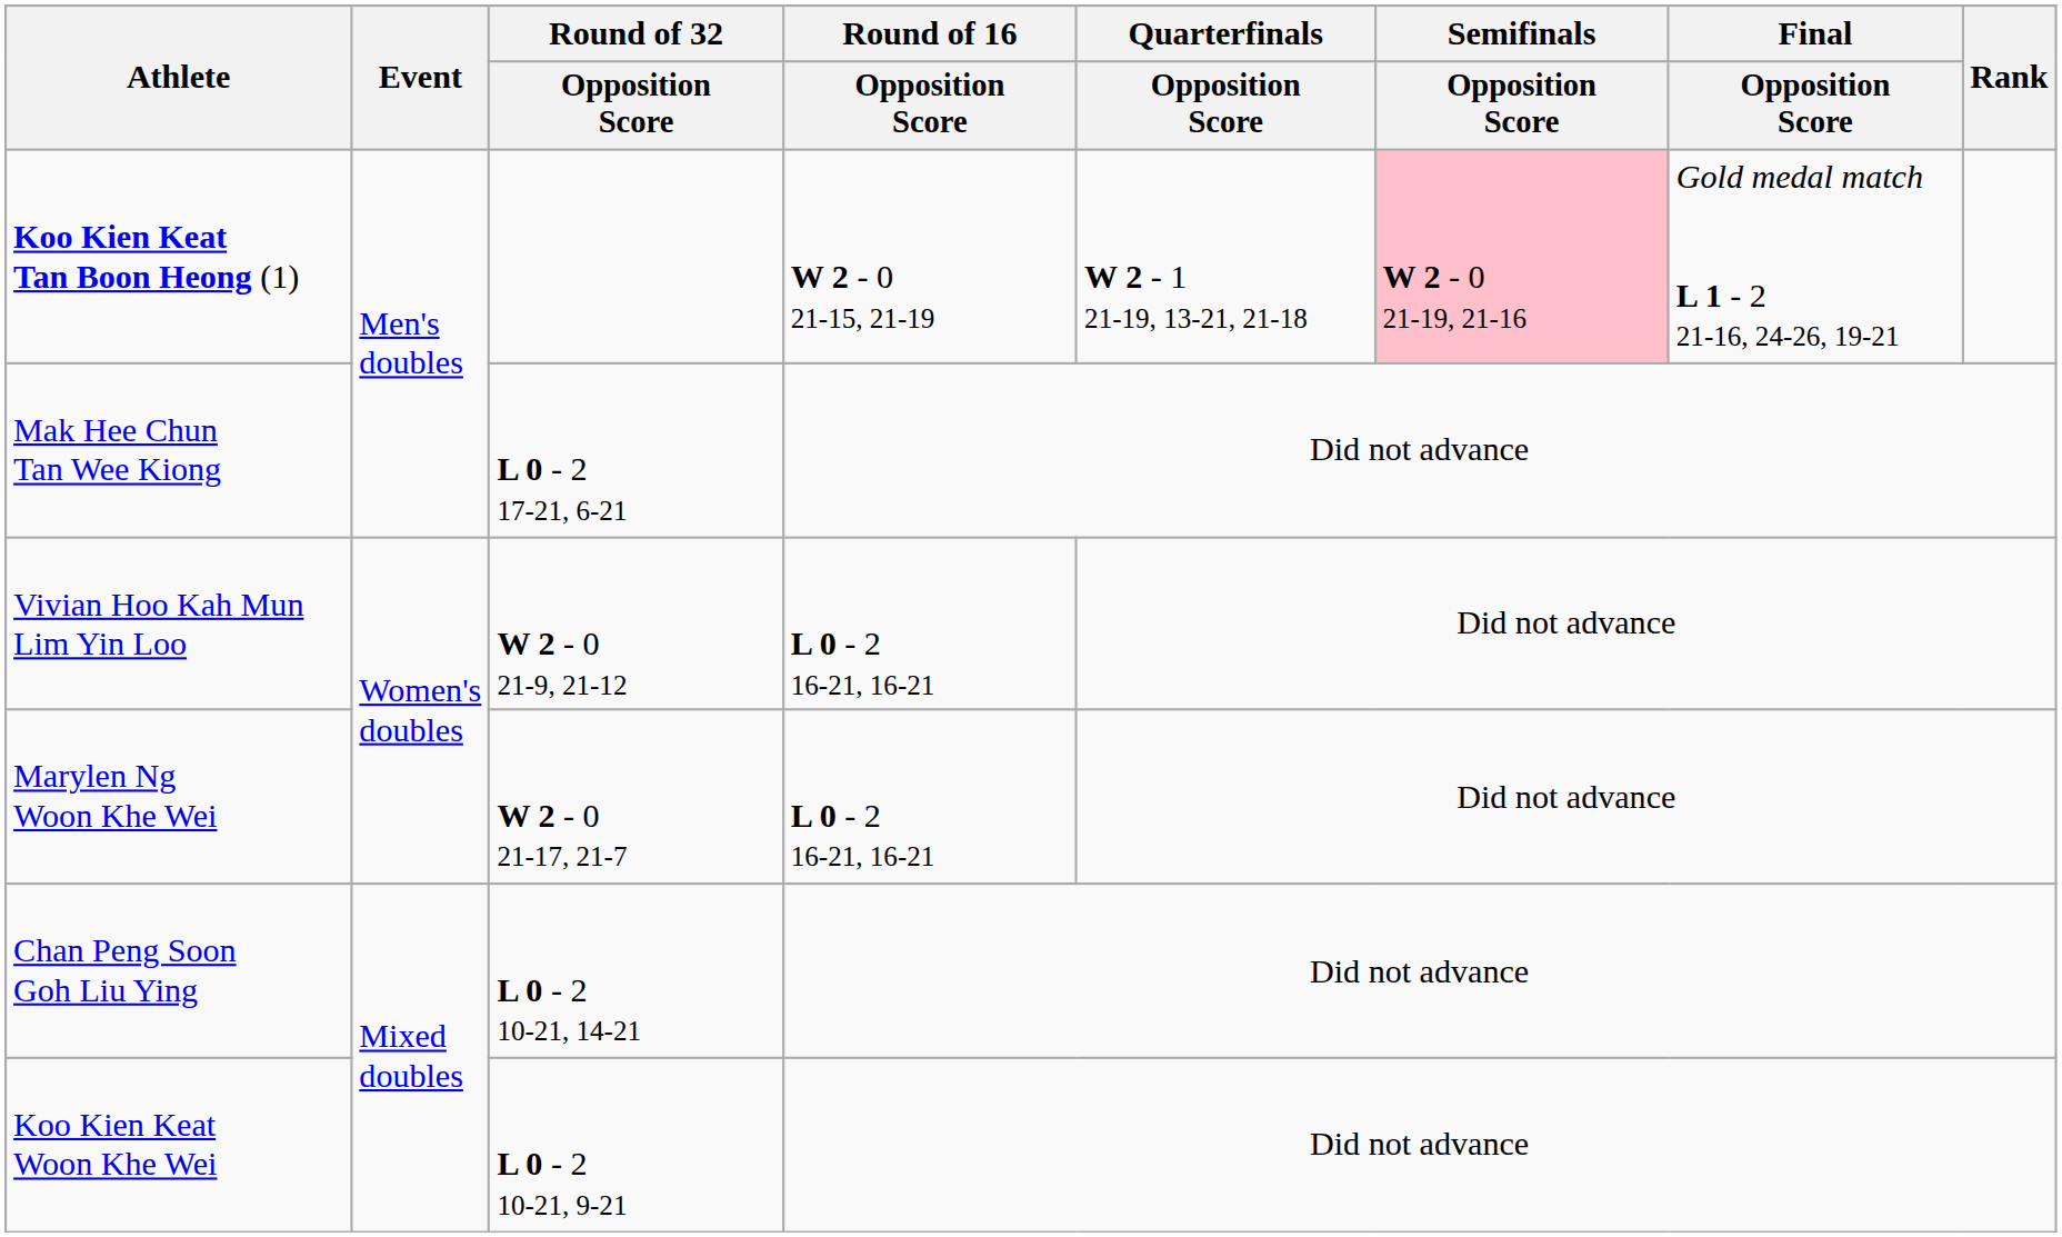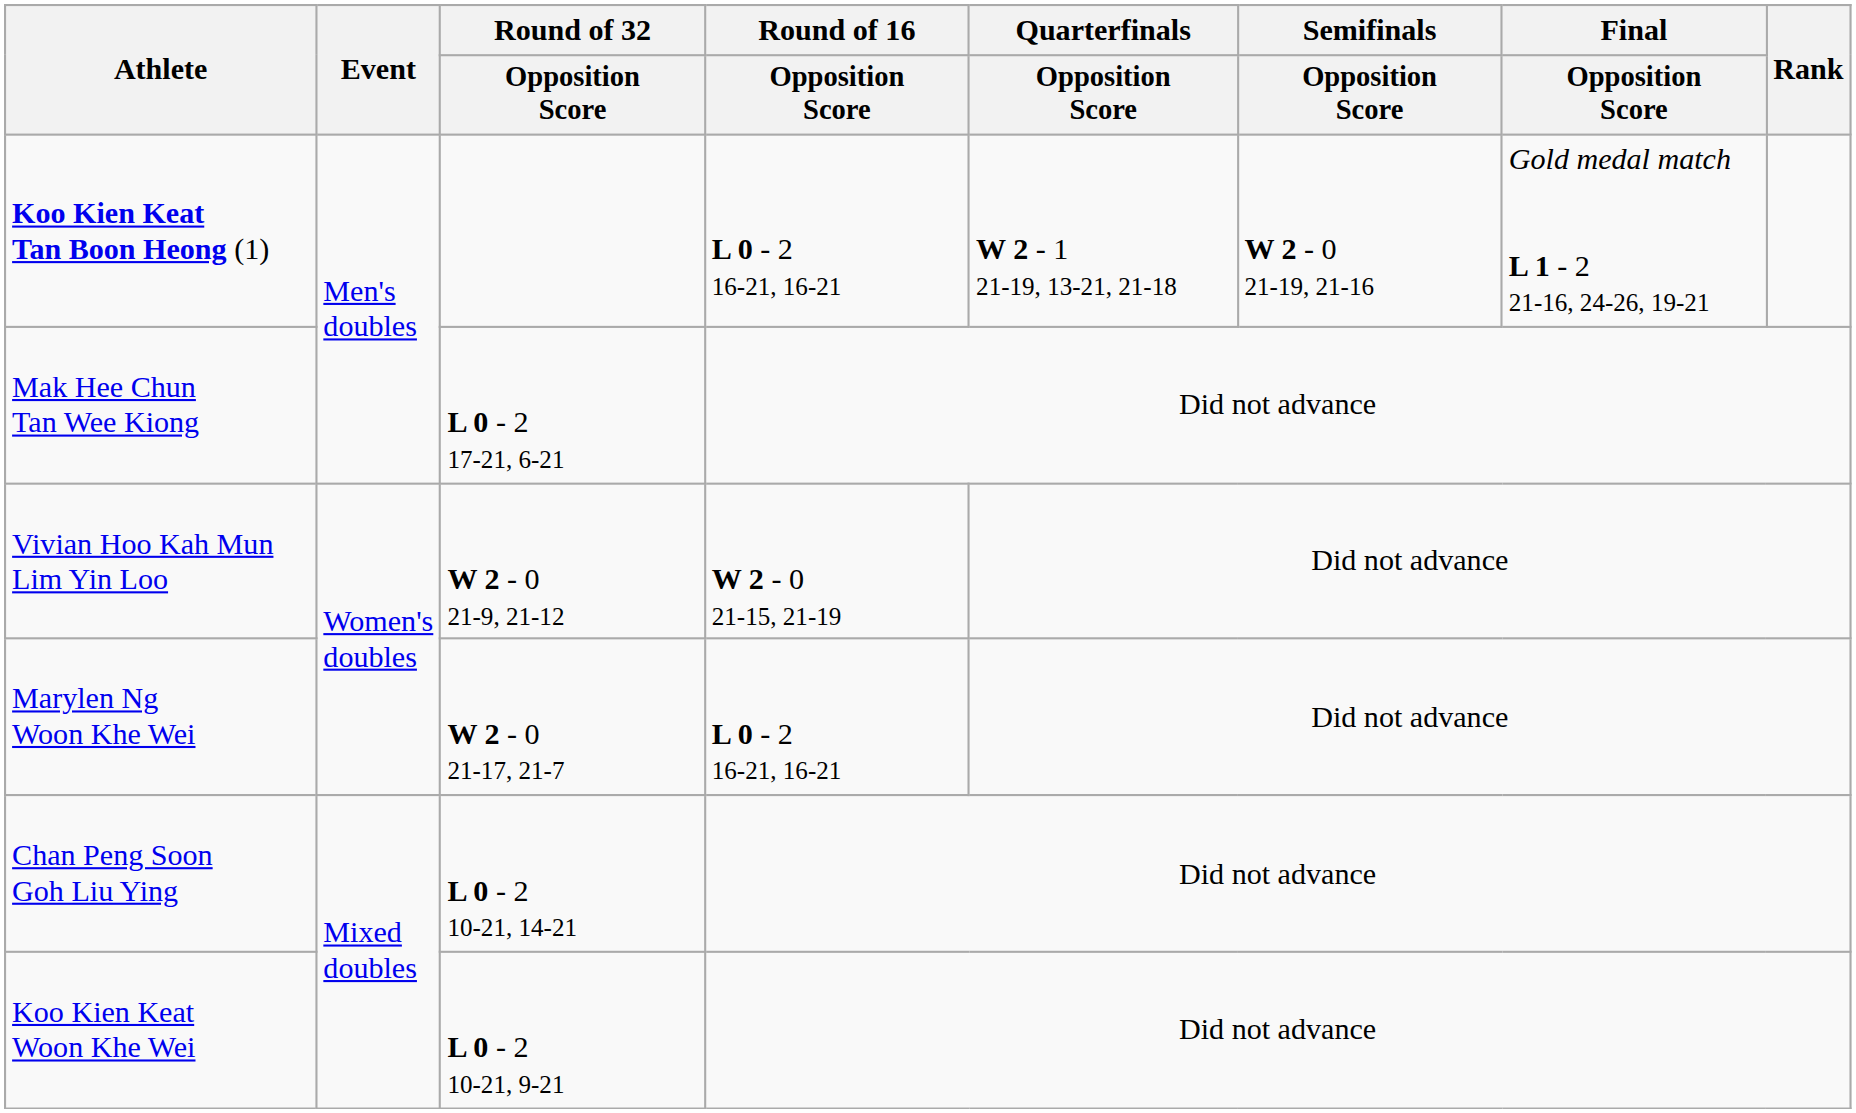Koo Kien Keat Tan Boon Heong (1) | Round of 16 / Opposition Score: W 2 - 0 21-15, 21-19 -> L 0 - 2 16-21, 16-21
Koo Kien Keat Tan Boon Heong (1) | Semifinals / Opposition Score: pink background -> no background
Vivian Hoo Kah Mun Lim Yin Loo | Round of 16 / Opposition Score: L 0 - 2 16-21, 16-21 -> W 2 - 0 21-15, 21-19
